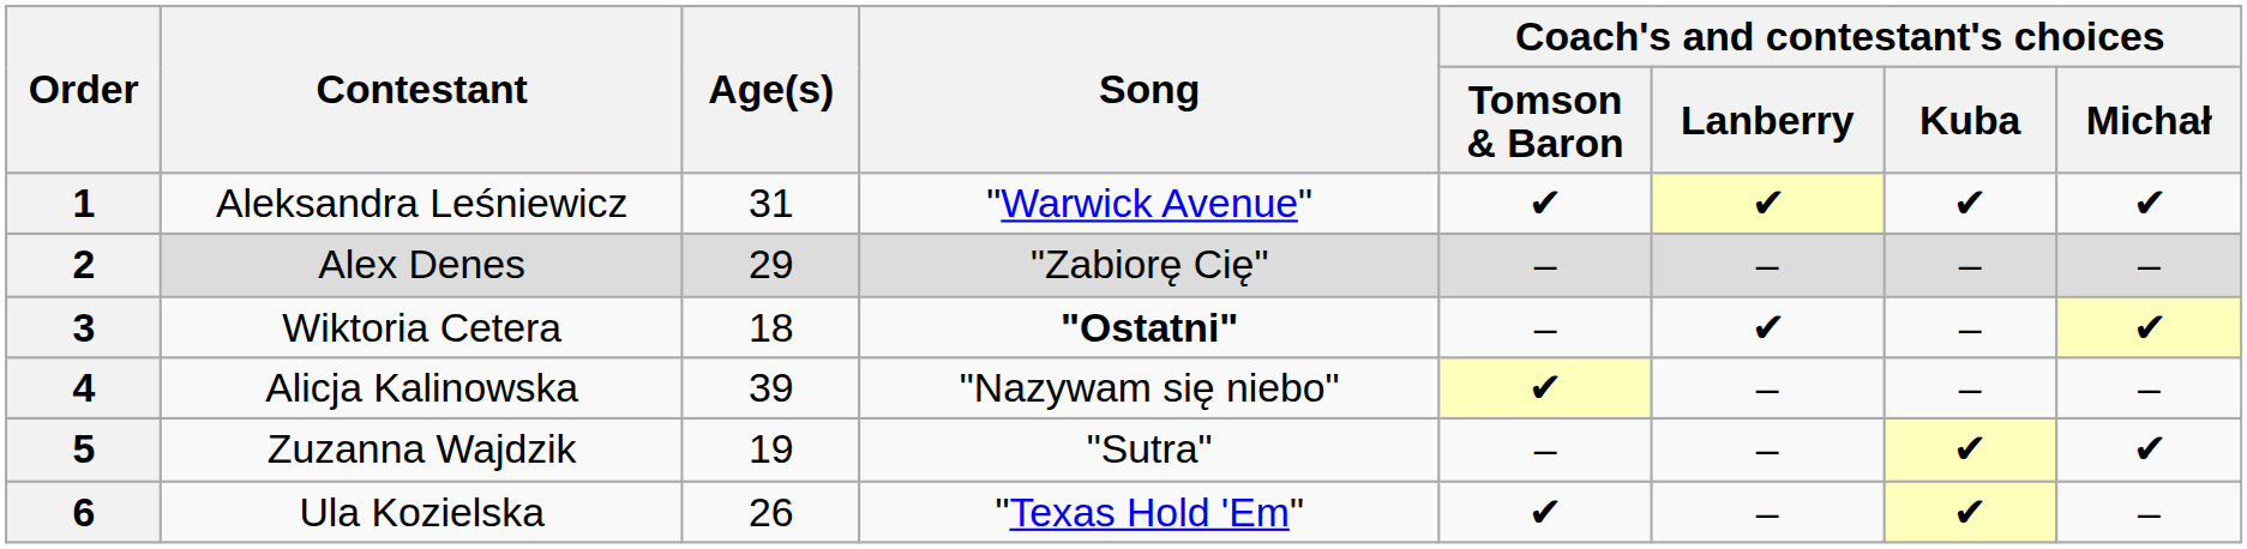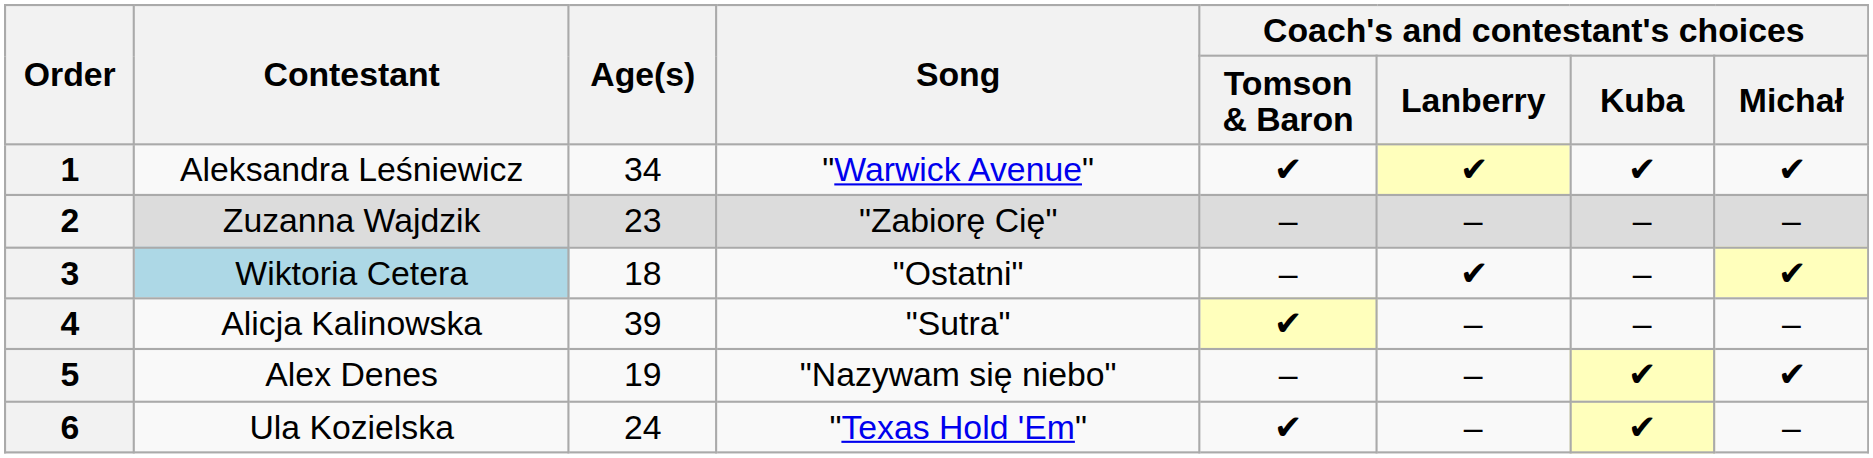1 | Age(s): 31 -> 34
2 | Contestant: Alex Denes -> Zuzanna Wajdzik
2 | Age(s): 29 -> 23
3 | Contestant: no background -> lightblue background
3 | Song: bold -> normal
4 | Song: "Nazywam się niebo" -> "Sutra"
5 | Contestant: Zuzanna Wajdzik -> Alex Denes
5 | Song: "Sutra" -> "Nazywam się niebo"
6 | Age(s): 26 -> 24
